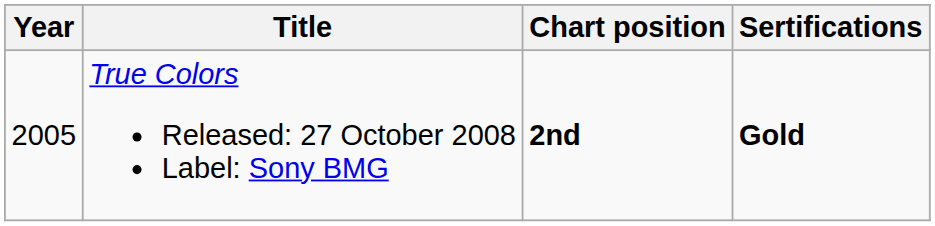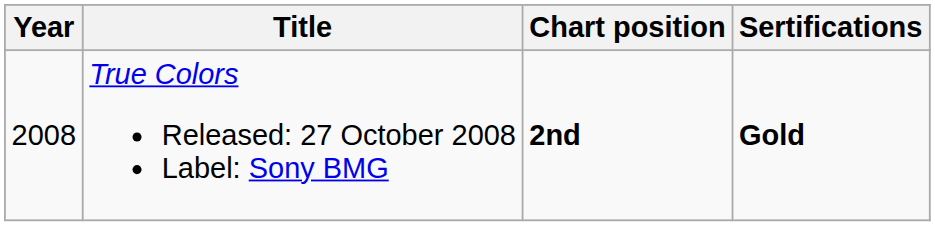True Colors Released: 27 October 2008 Label: Sony BMG | Year: 2005 -> 2008
